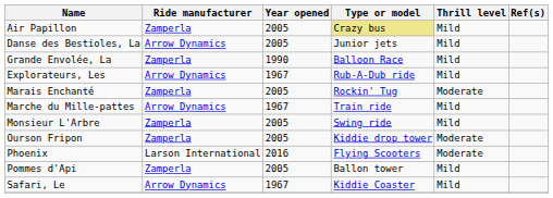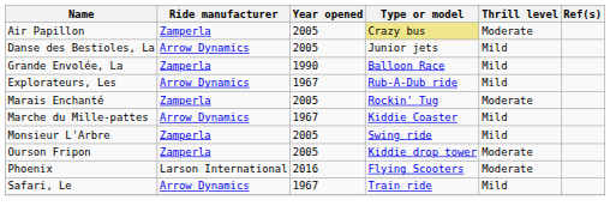Air Papillon | Thrill level: Mild -> Moderate
Marche du Mille-pattes | Type or model: Train ride -> Kiddie Coaster
- row: Pommes d'Api | Zamperla | 2005 | Ballon tower | Mild
Safari, Le | Type or model: Kiddie Coaster -> Train ride
